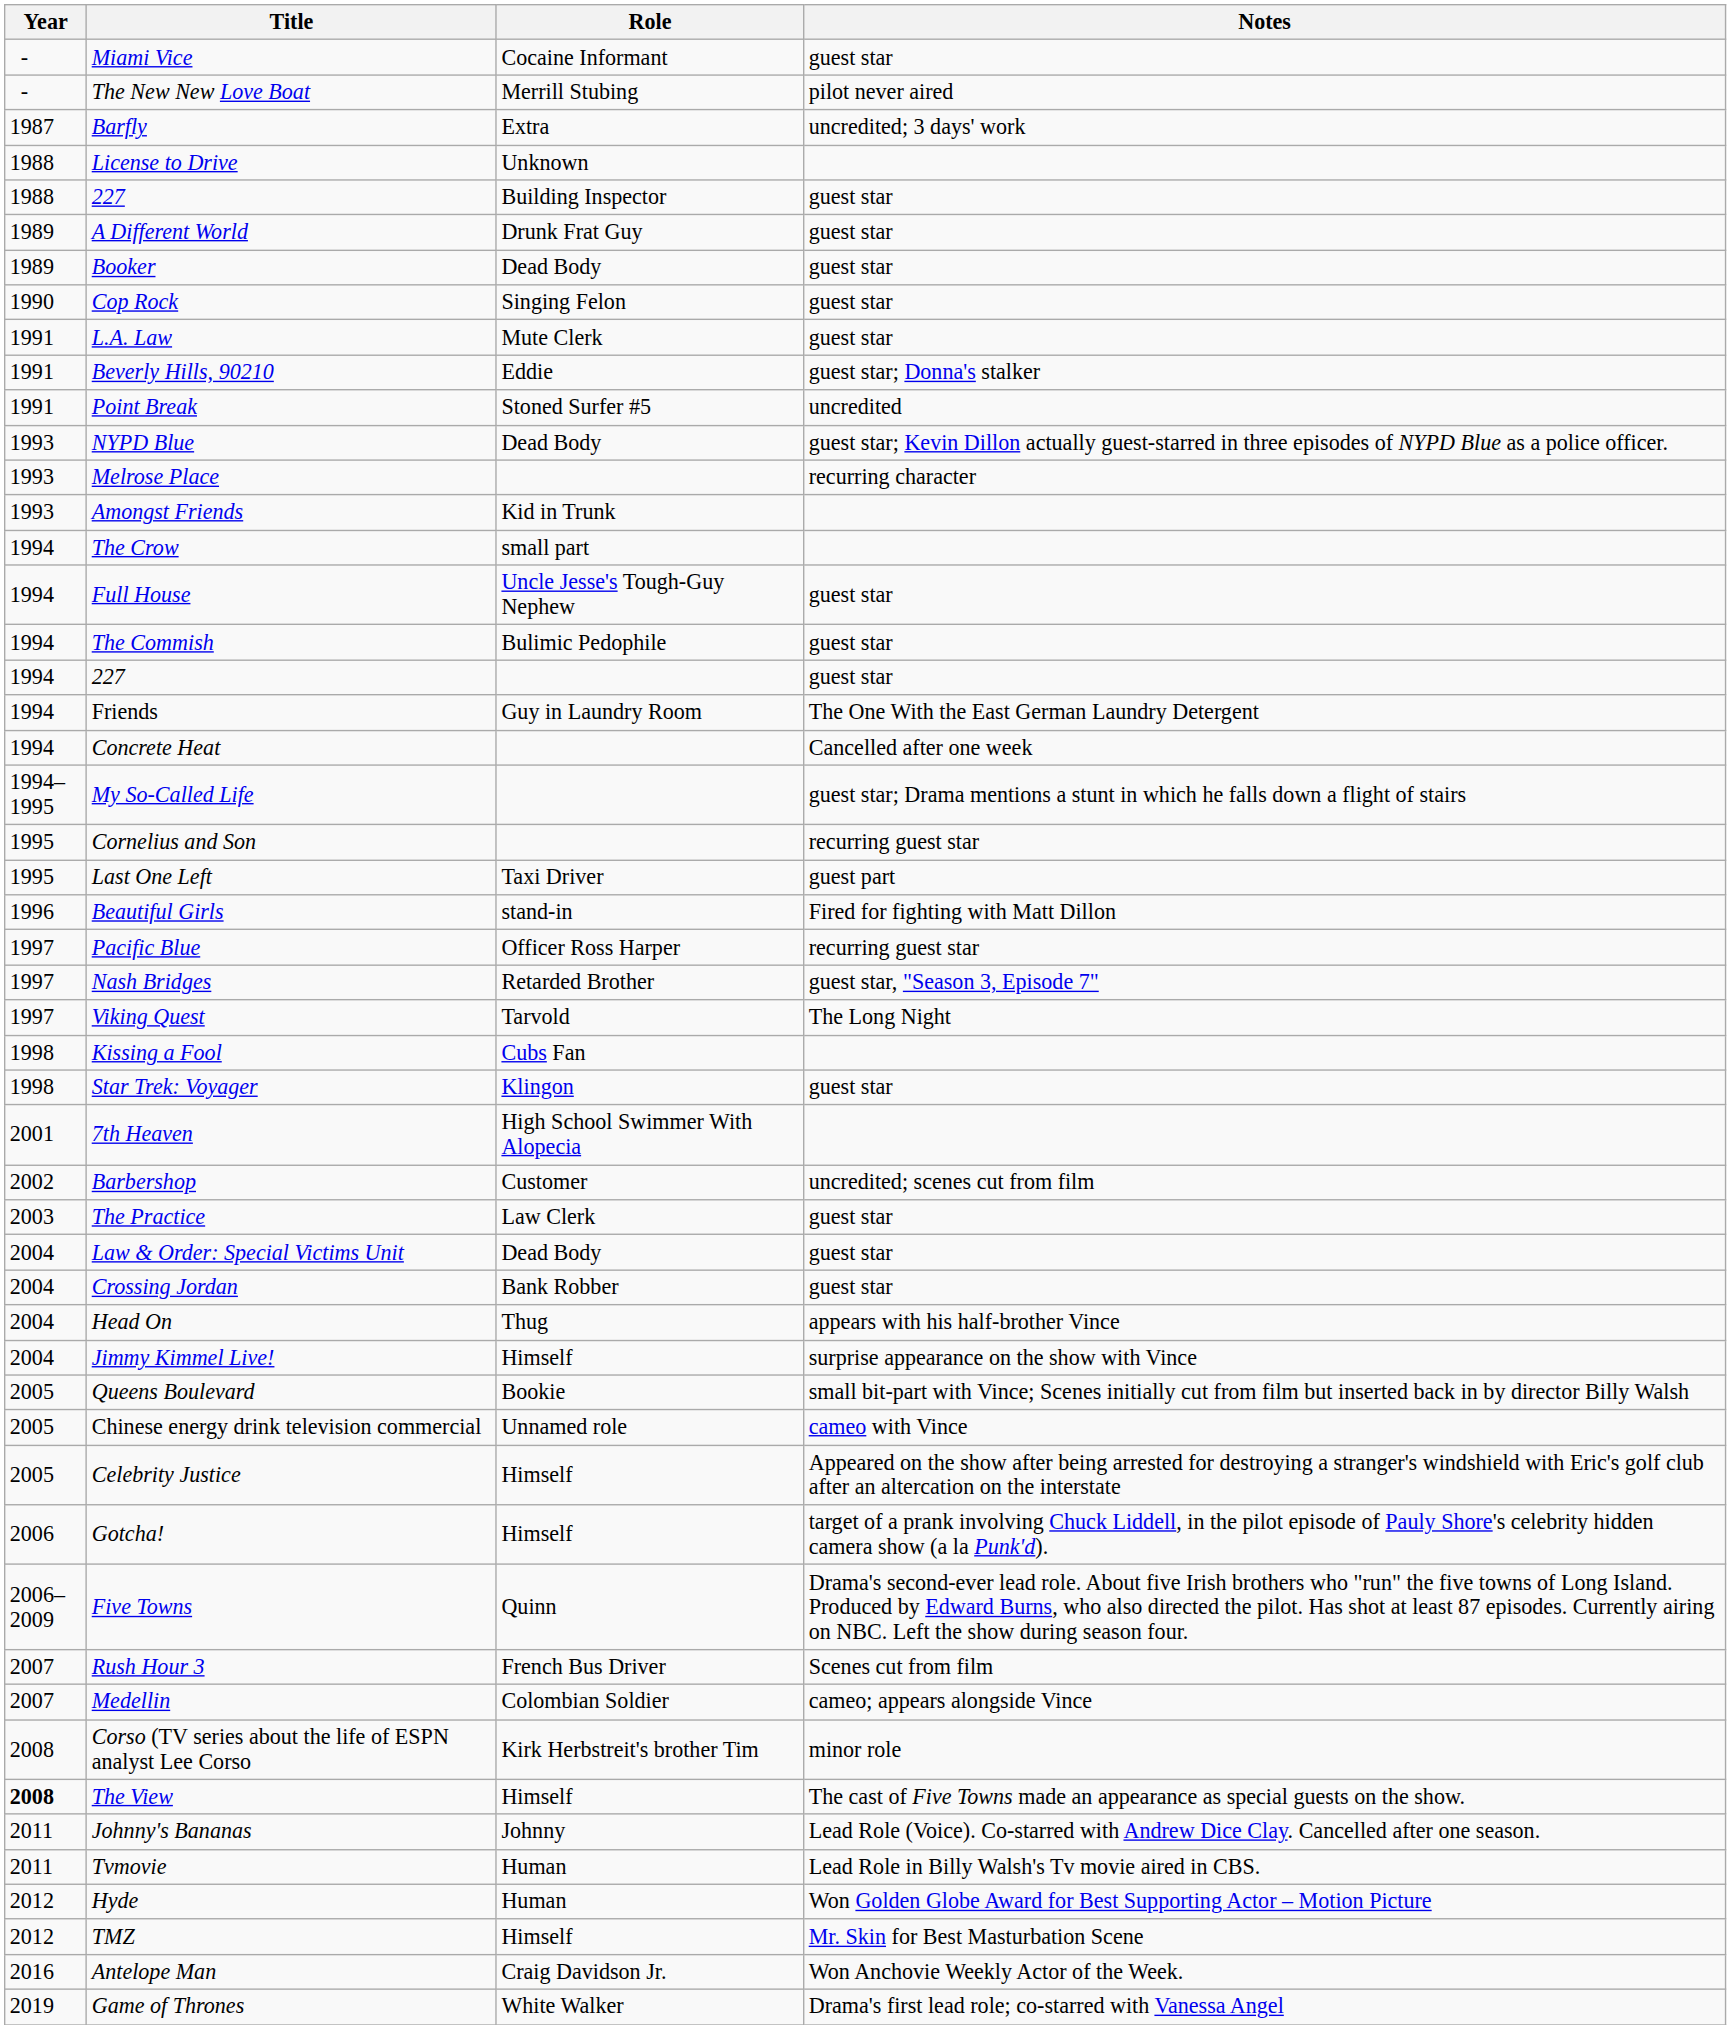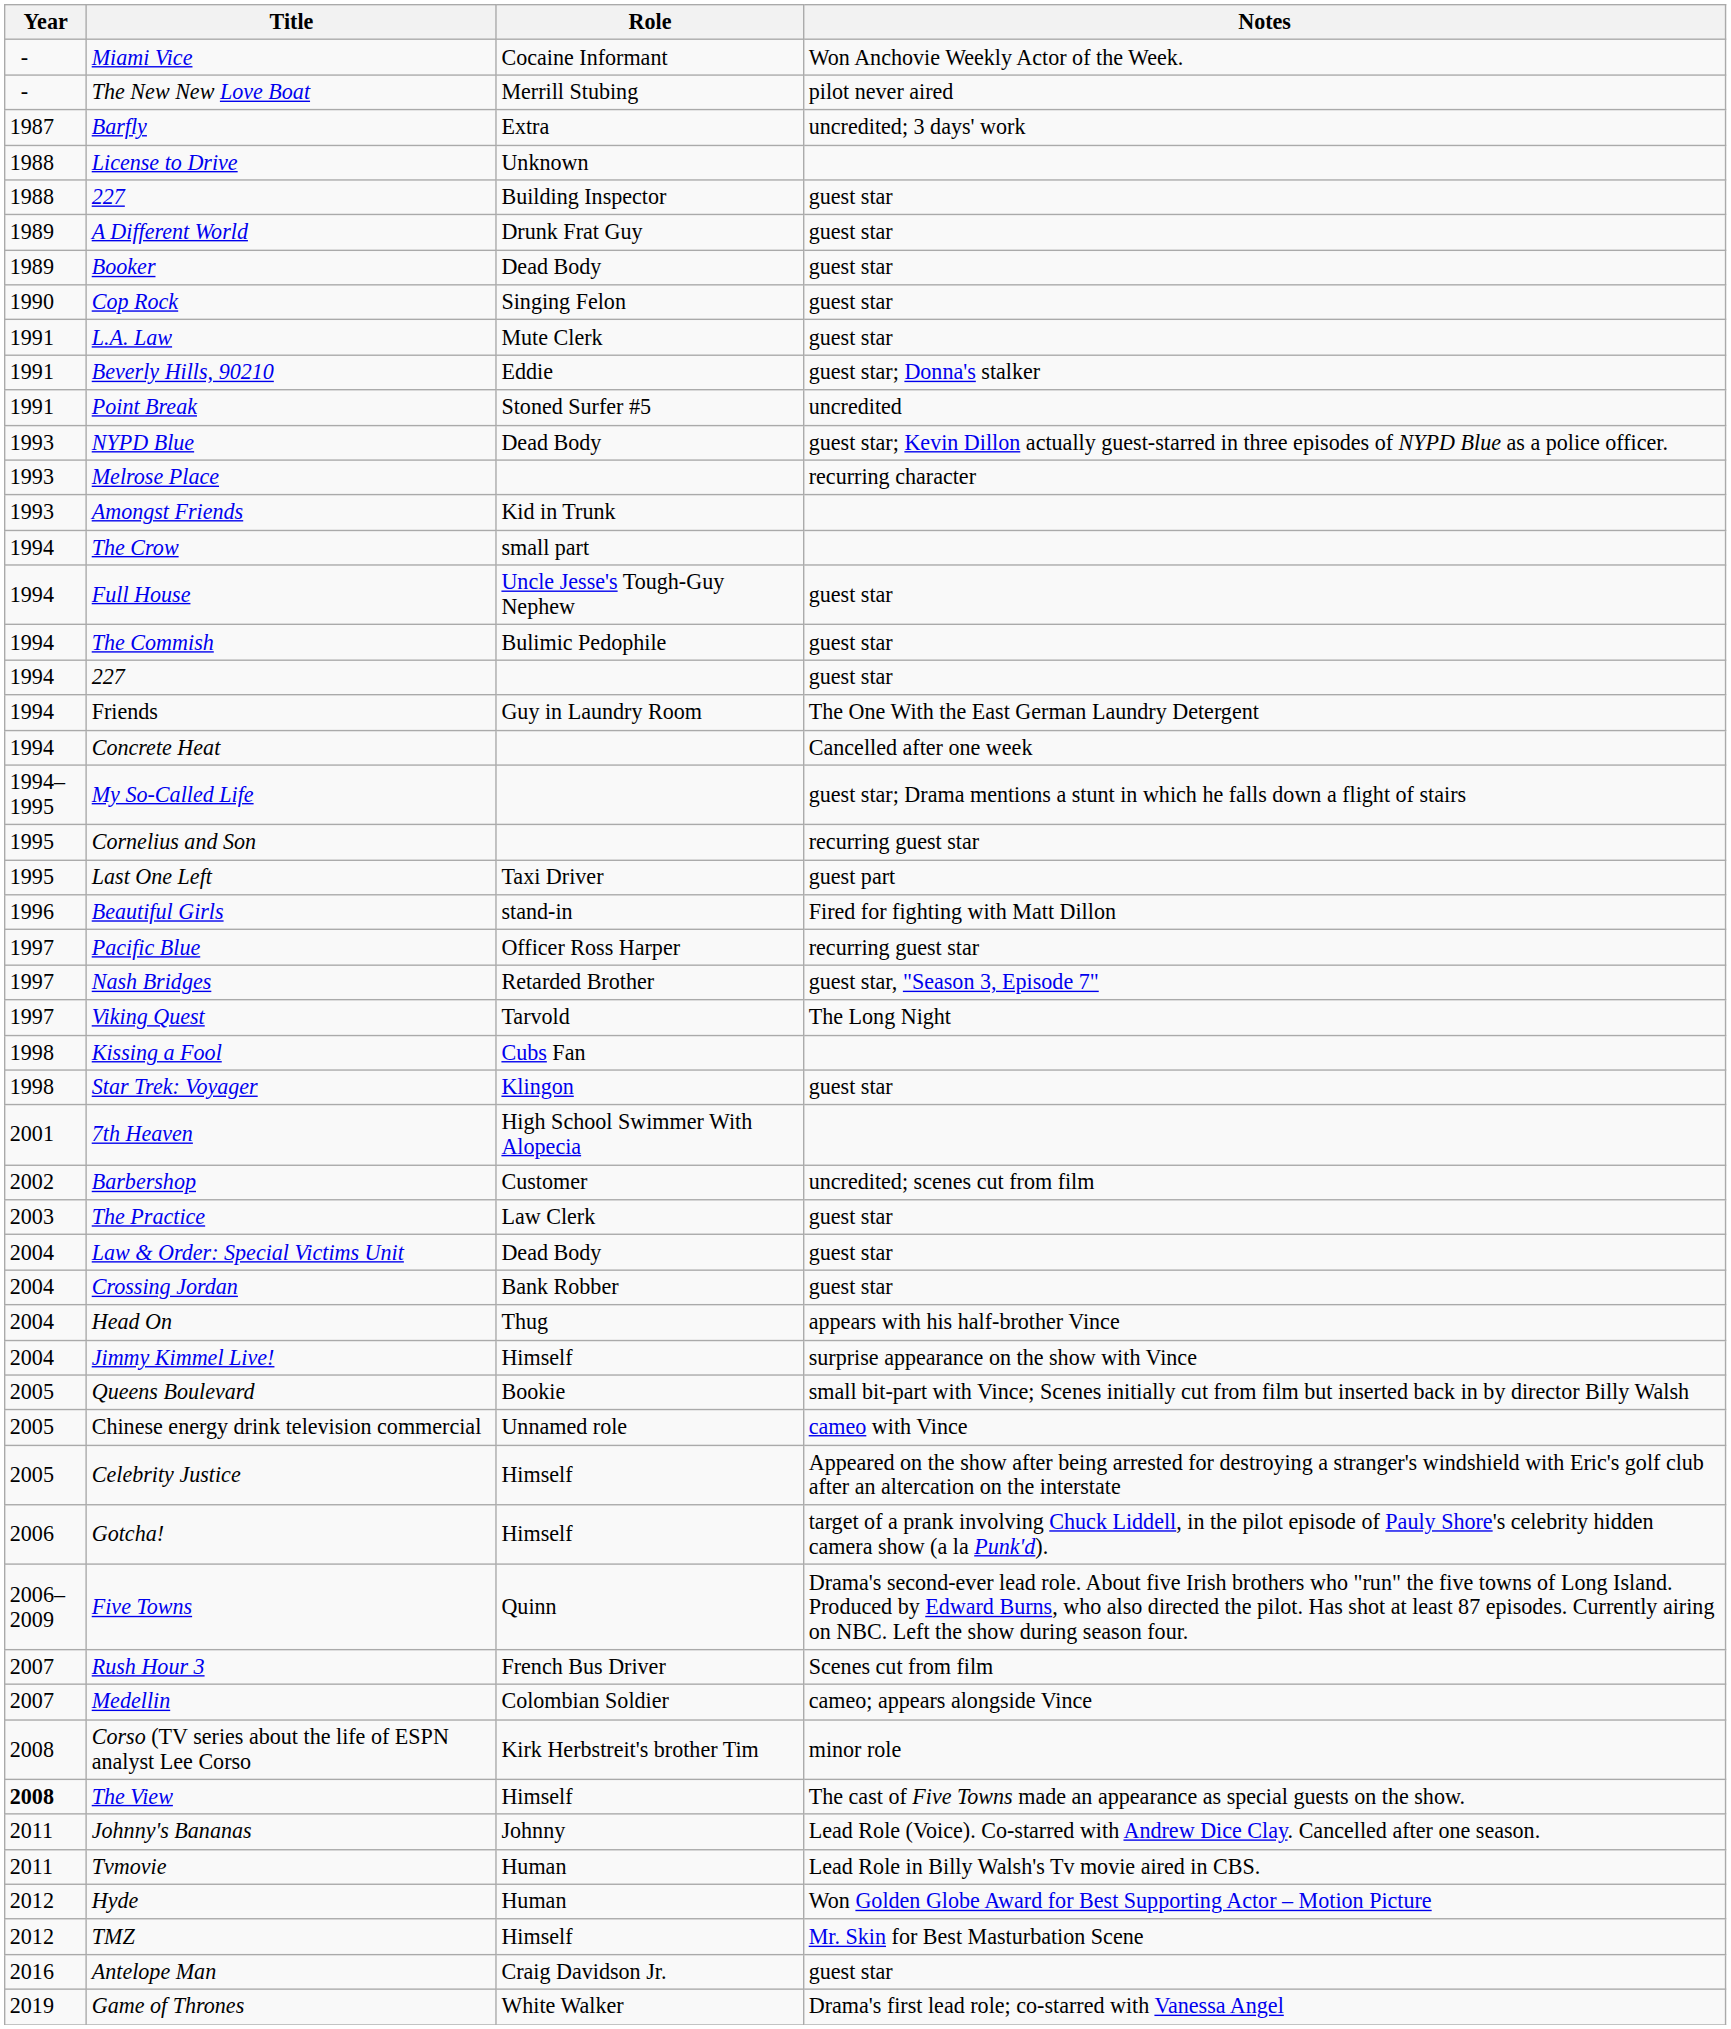Miami Vice | Notes: guest star -> Won Anchovie Weekly Actor of the Week.
Antelope Man | Notes: Won Anchovie Weekly Actor of the Week. -> guest star
